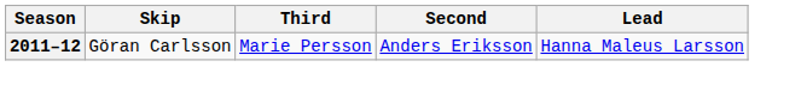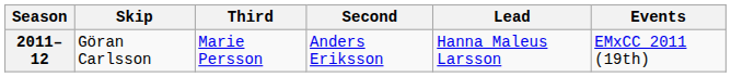+ column: Events | EMxCC 2011 (19th)
